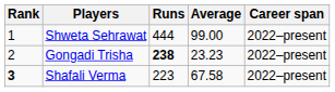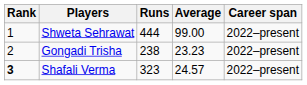Gongadi Trisha | Runs: bold -> normal
Shafali Verma | Runs: 223 -> 323
Shafali Verma | Average: 67.58 -> 24.57
